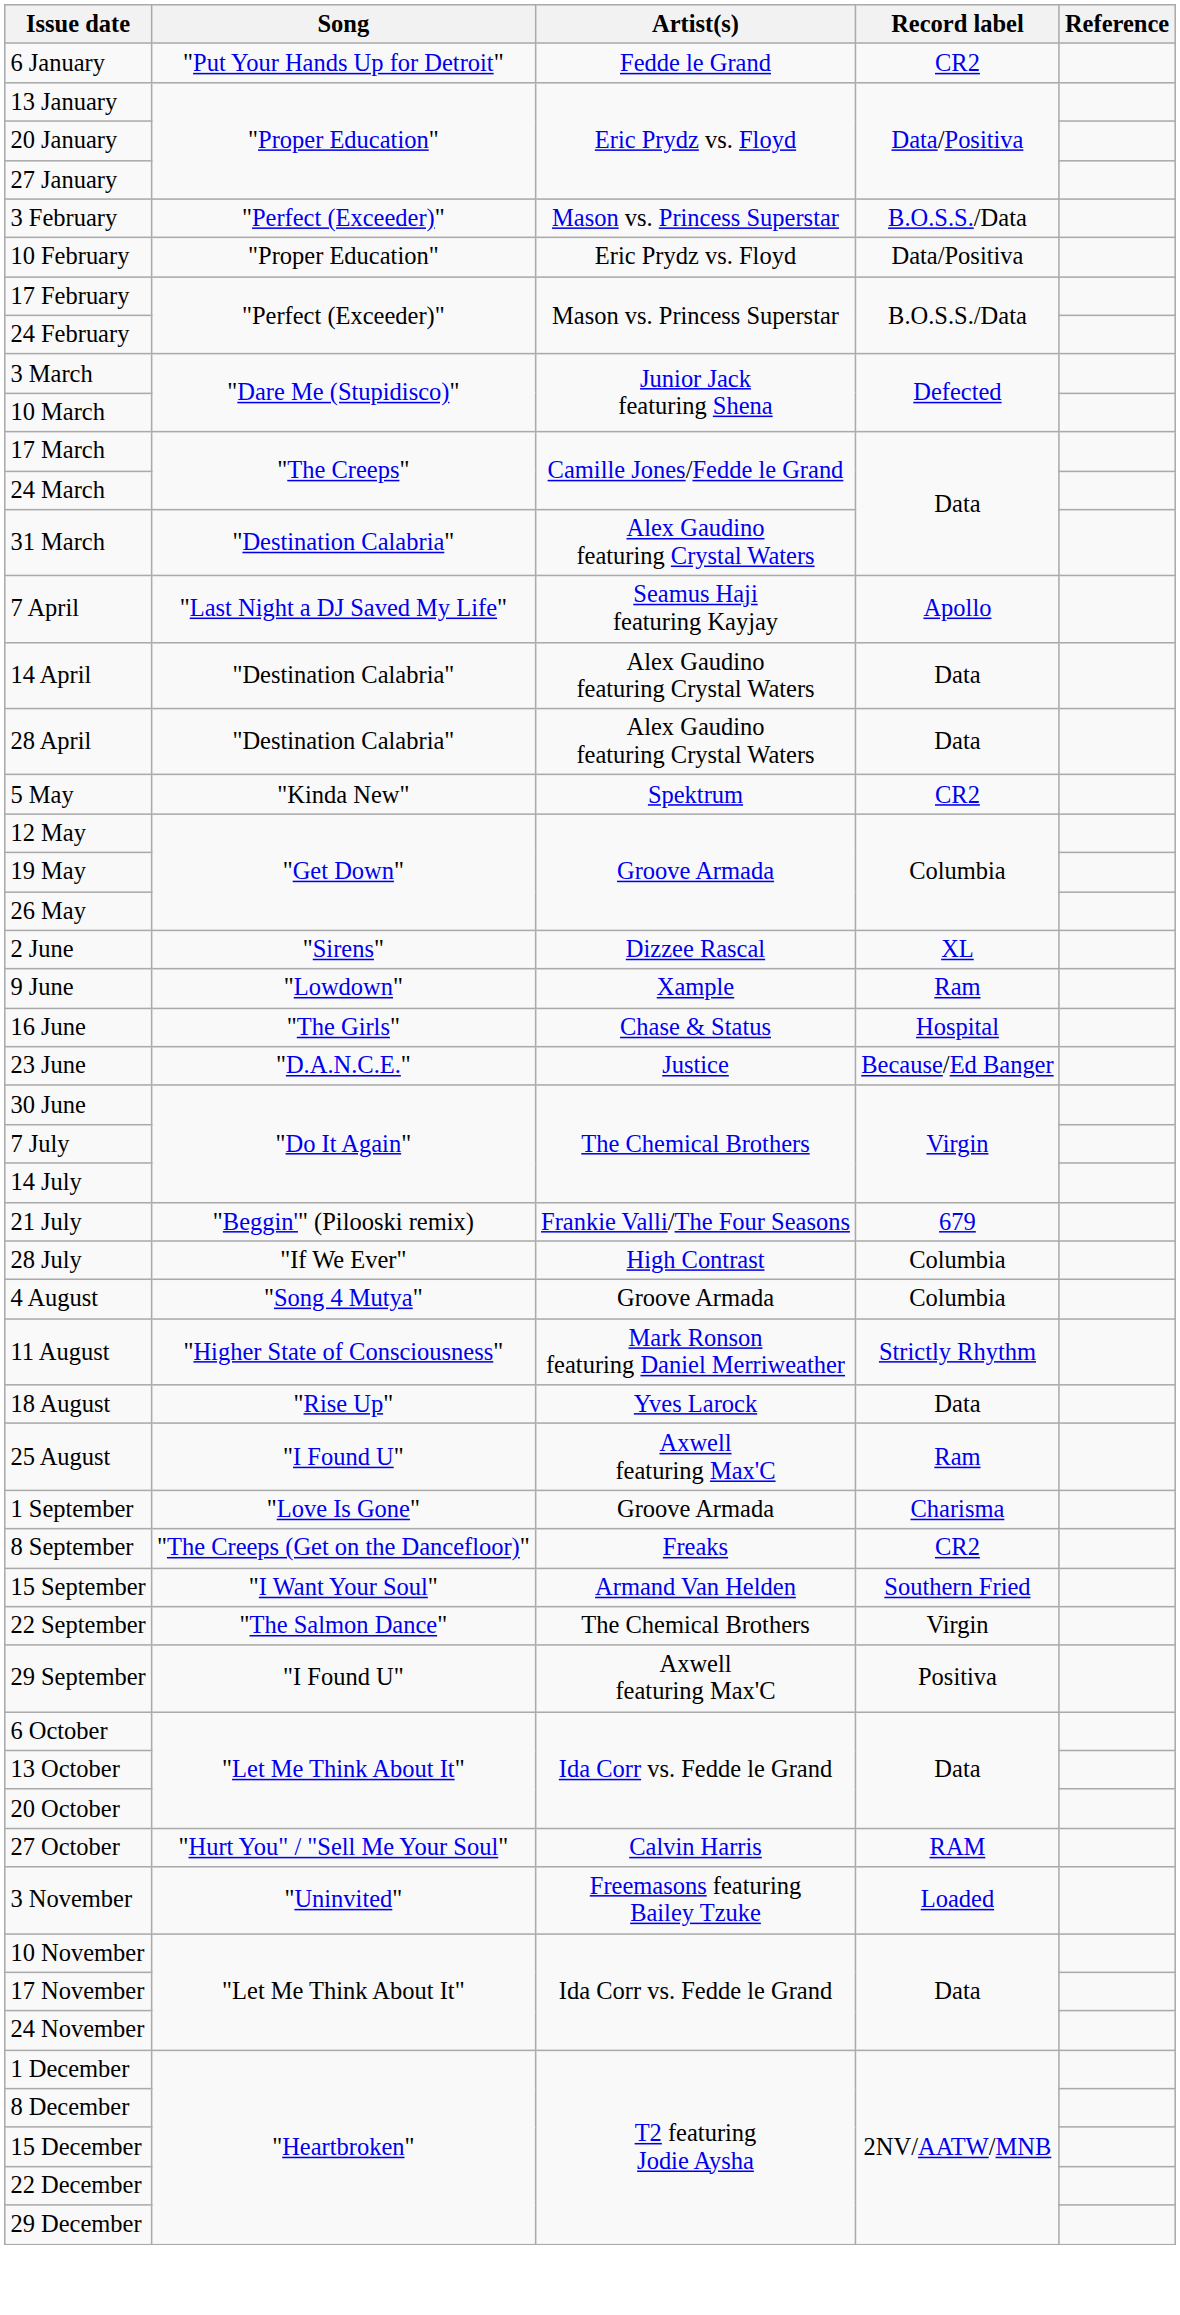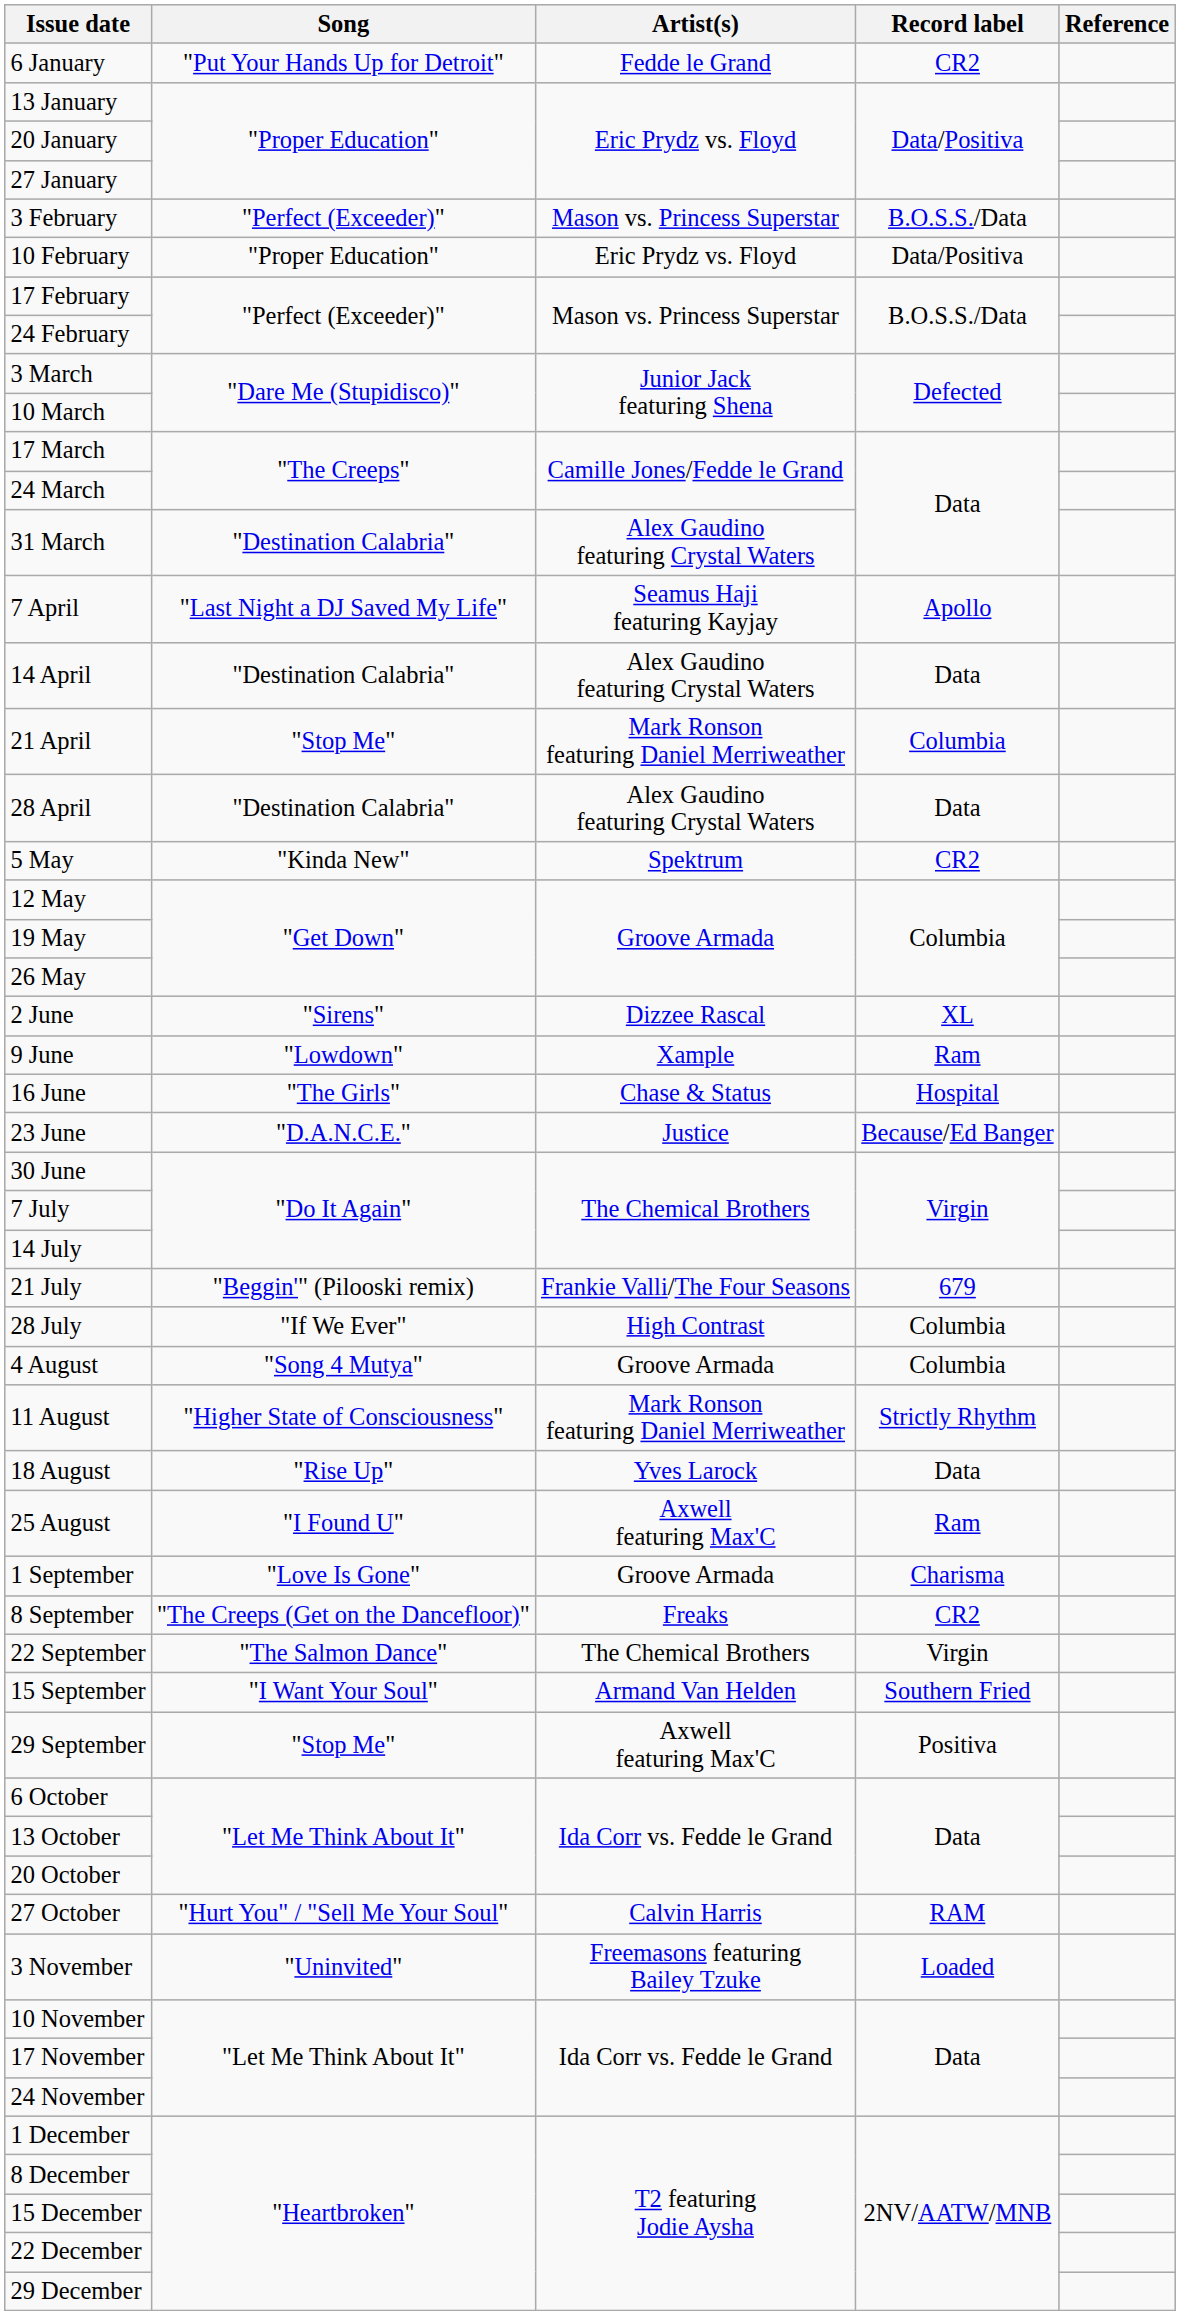+ row: 21 April | "Stop Me" | Mark Ronson featuring Daniel Merriweather | Columbia
rows swapped: 15 September <-> 22 September
29 September | Song: "I Found U" -> "Stop Me"
